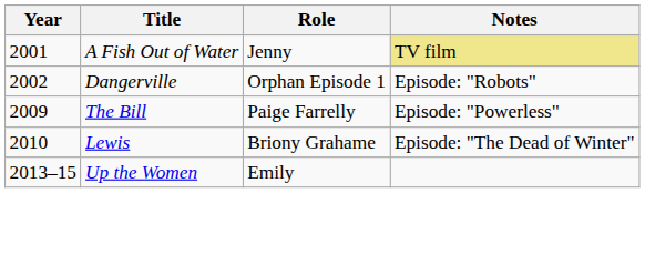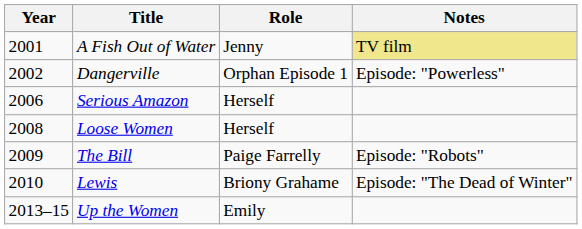Dangerville | Notes: Episode: "Robots" -> Episode: "Powerless"
+ row: 2006 | Serious Amazon | Herself
+ row: 2008 | Loose Women | Herself
The Bill | Notes: Episode: "Powerless" -> Episode: "Robots"
